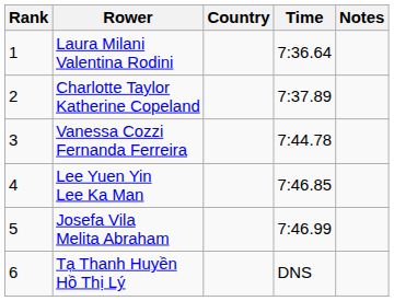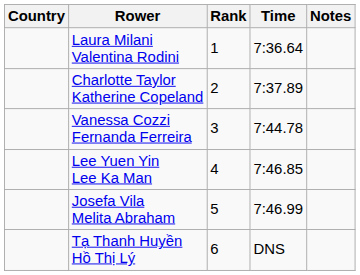columns swapped: Rank <-> Country
